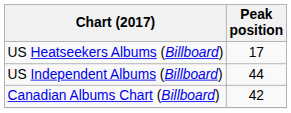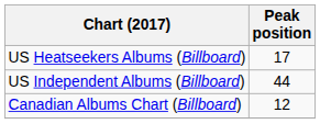Canadian Albums Chart (Billboard) | Peak position: 42 -> 12
